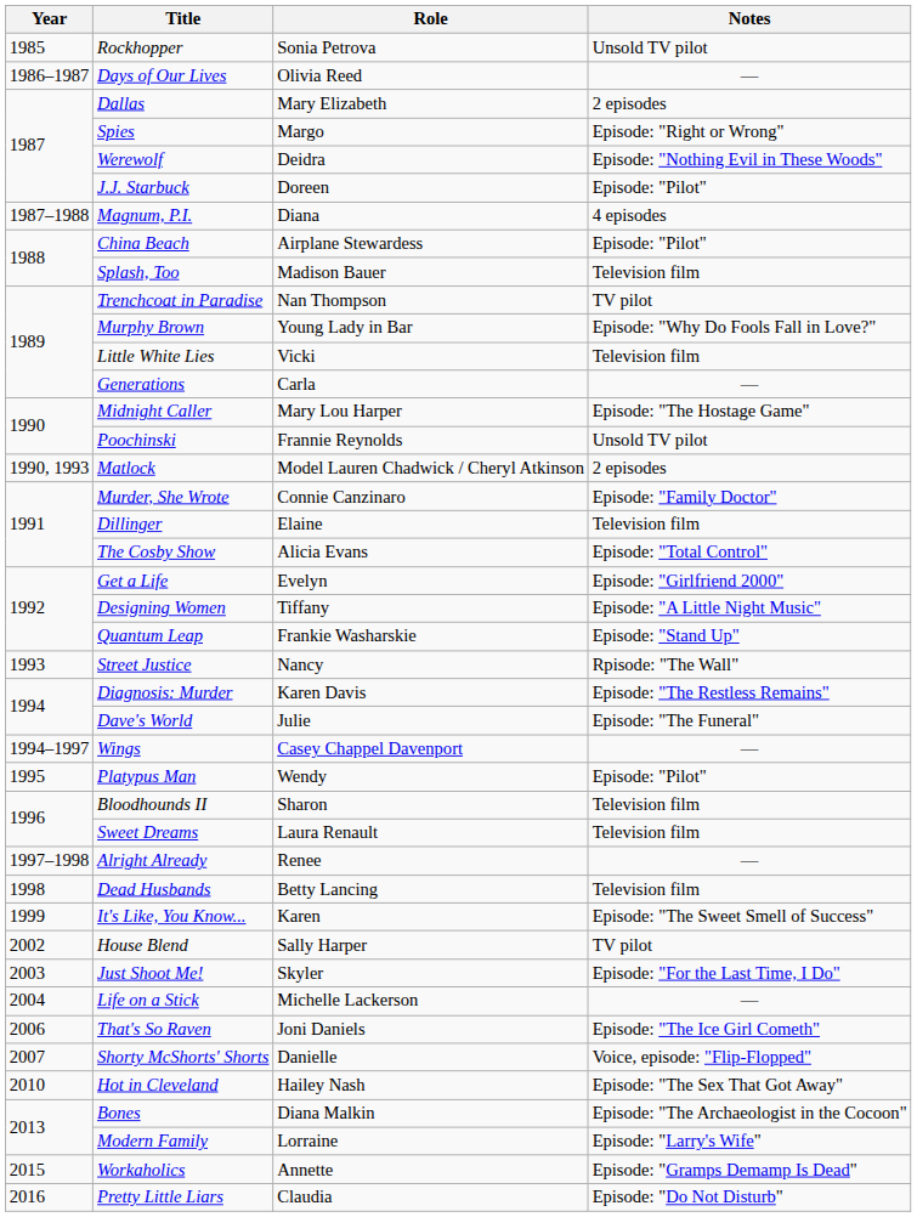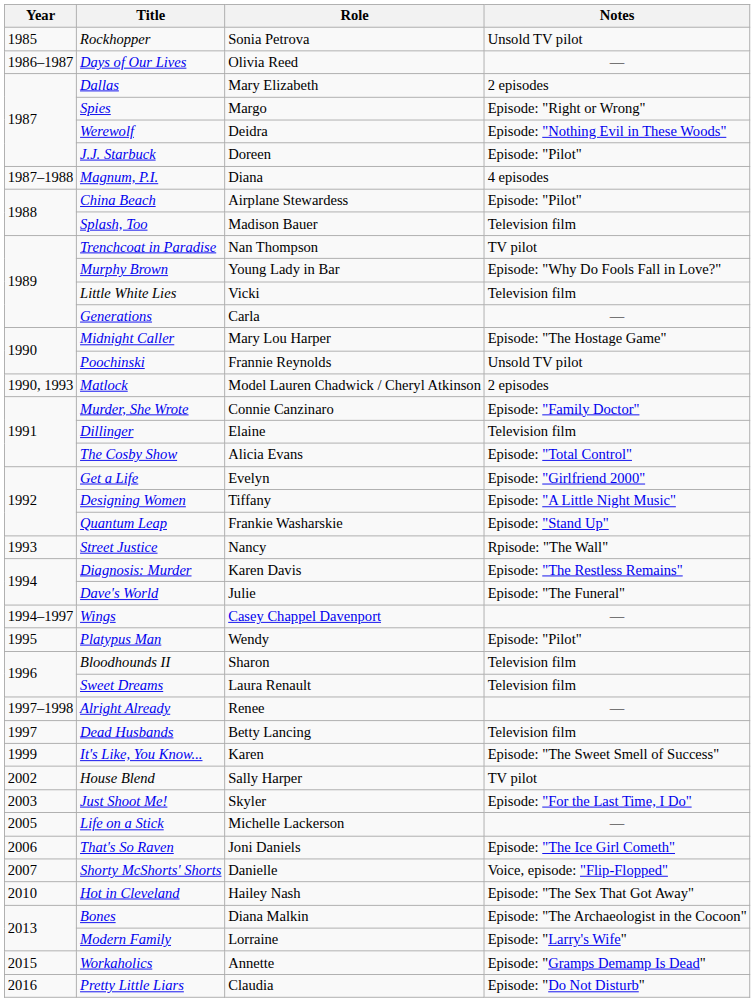Dead Husbands | Year: 1998 -> 1997
Life on a Stick | Year: 2004 -> 2005
